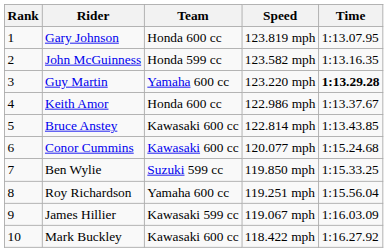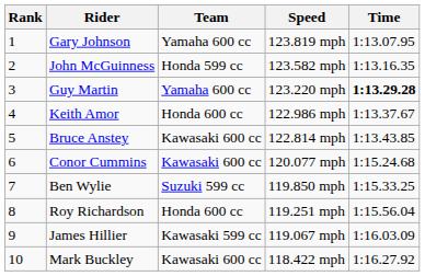Gary Johnson | Team: Honda 600 cc -> Yamaha 600 cc
Roy Richardson | Team: Yamaha 600 cc -> Honda 600 cc
